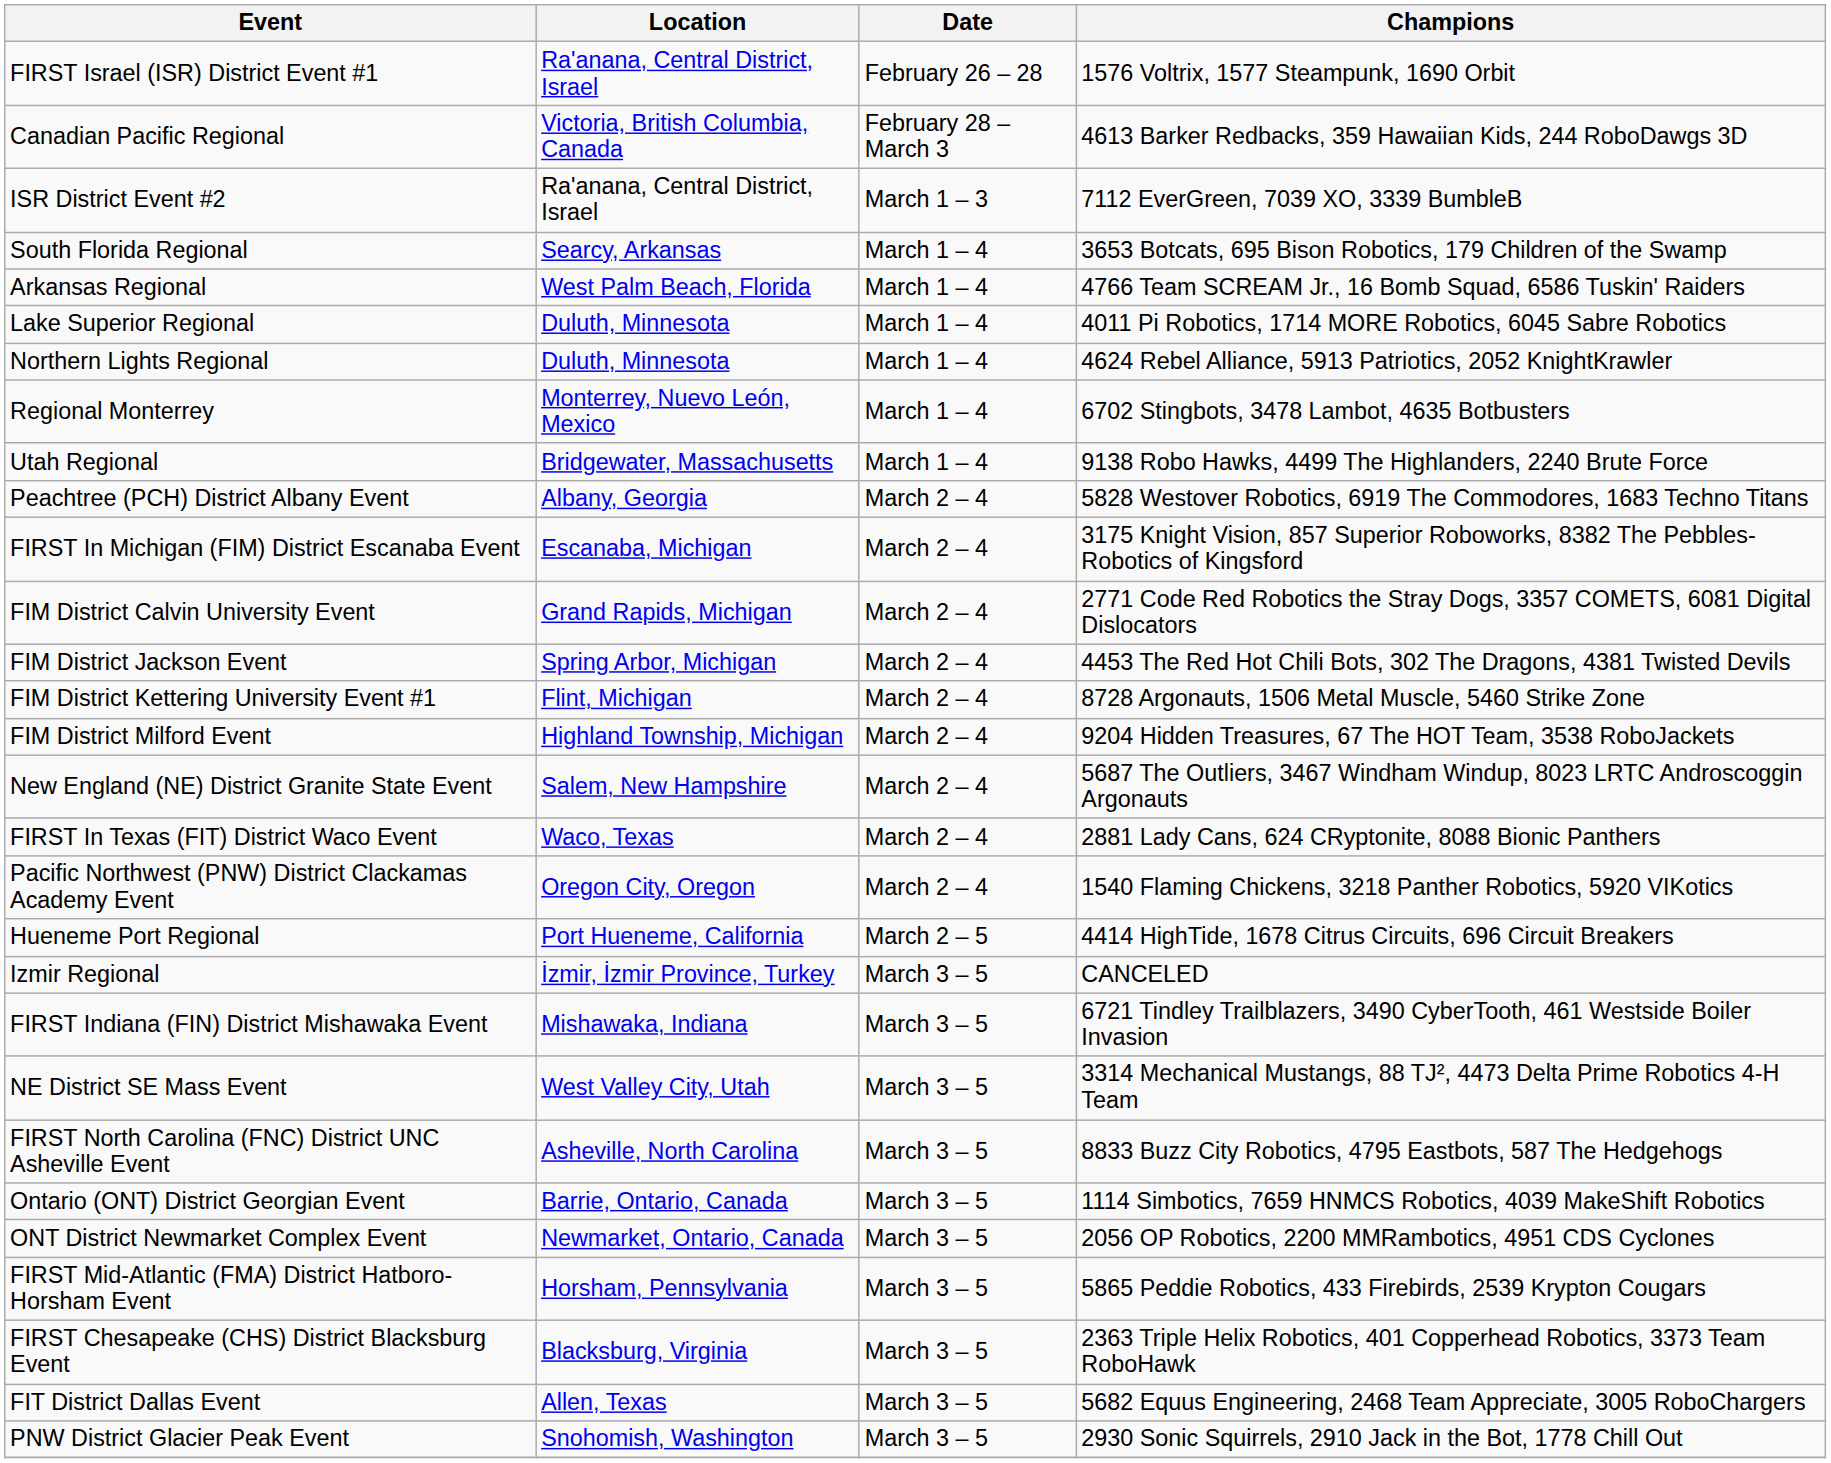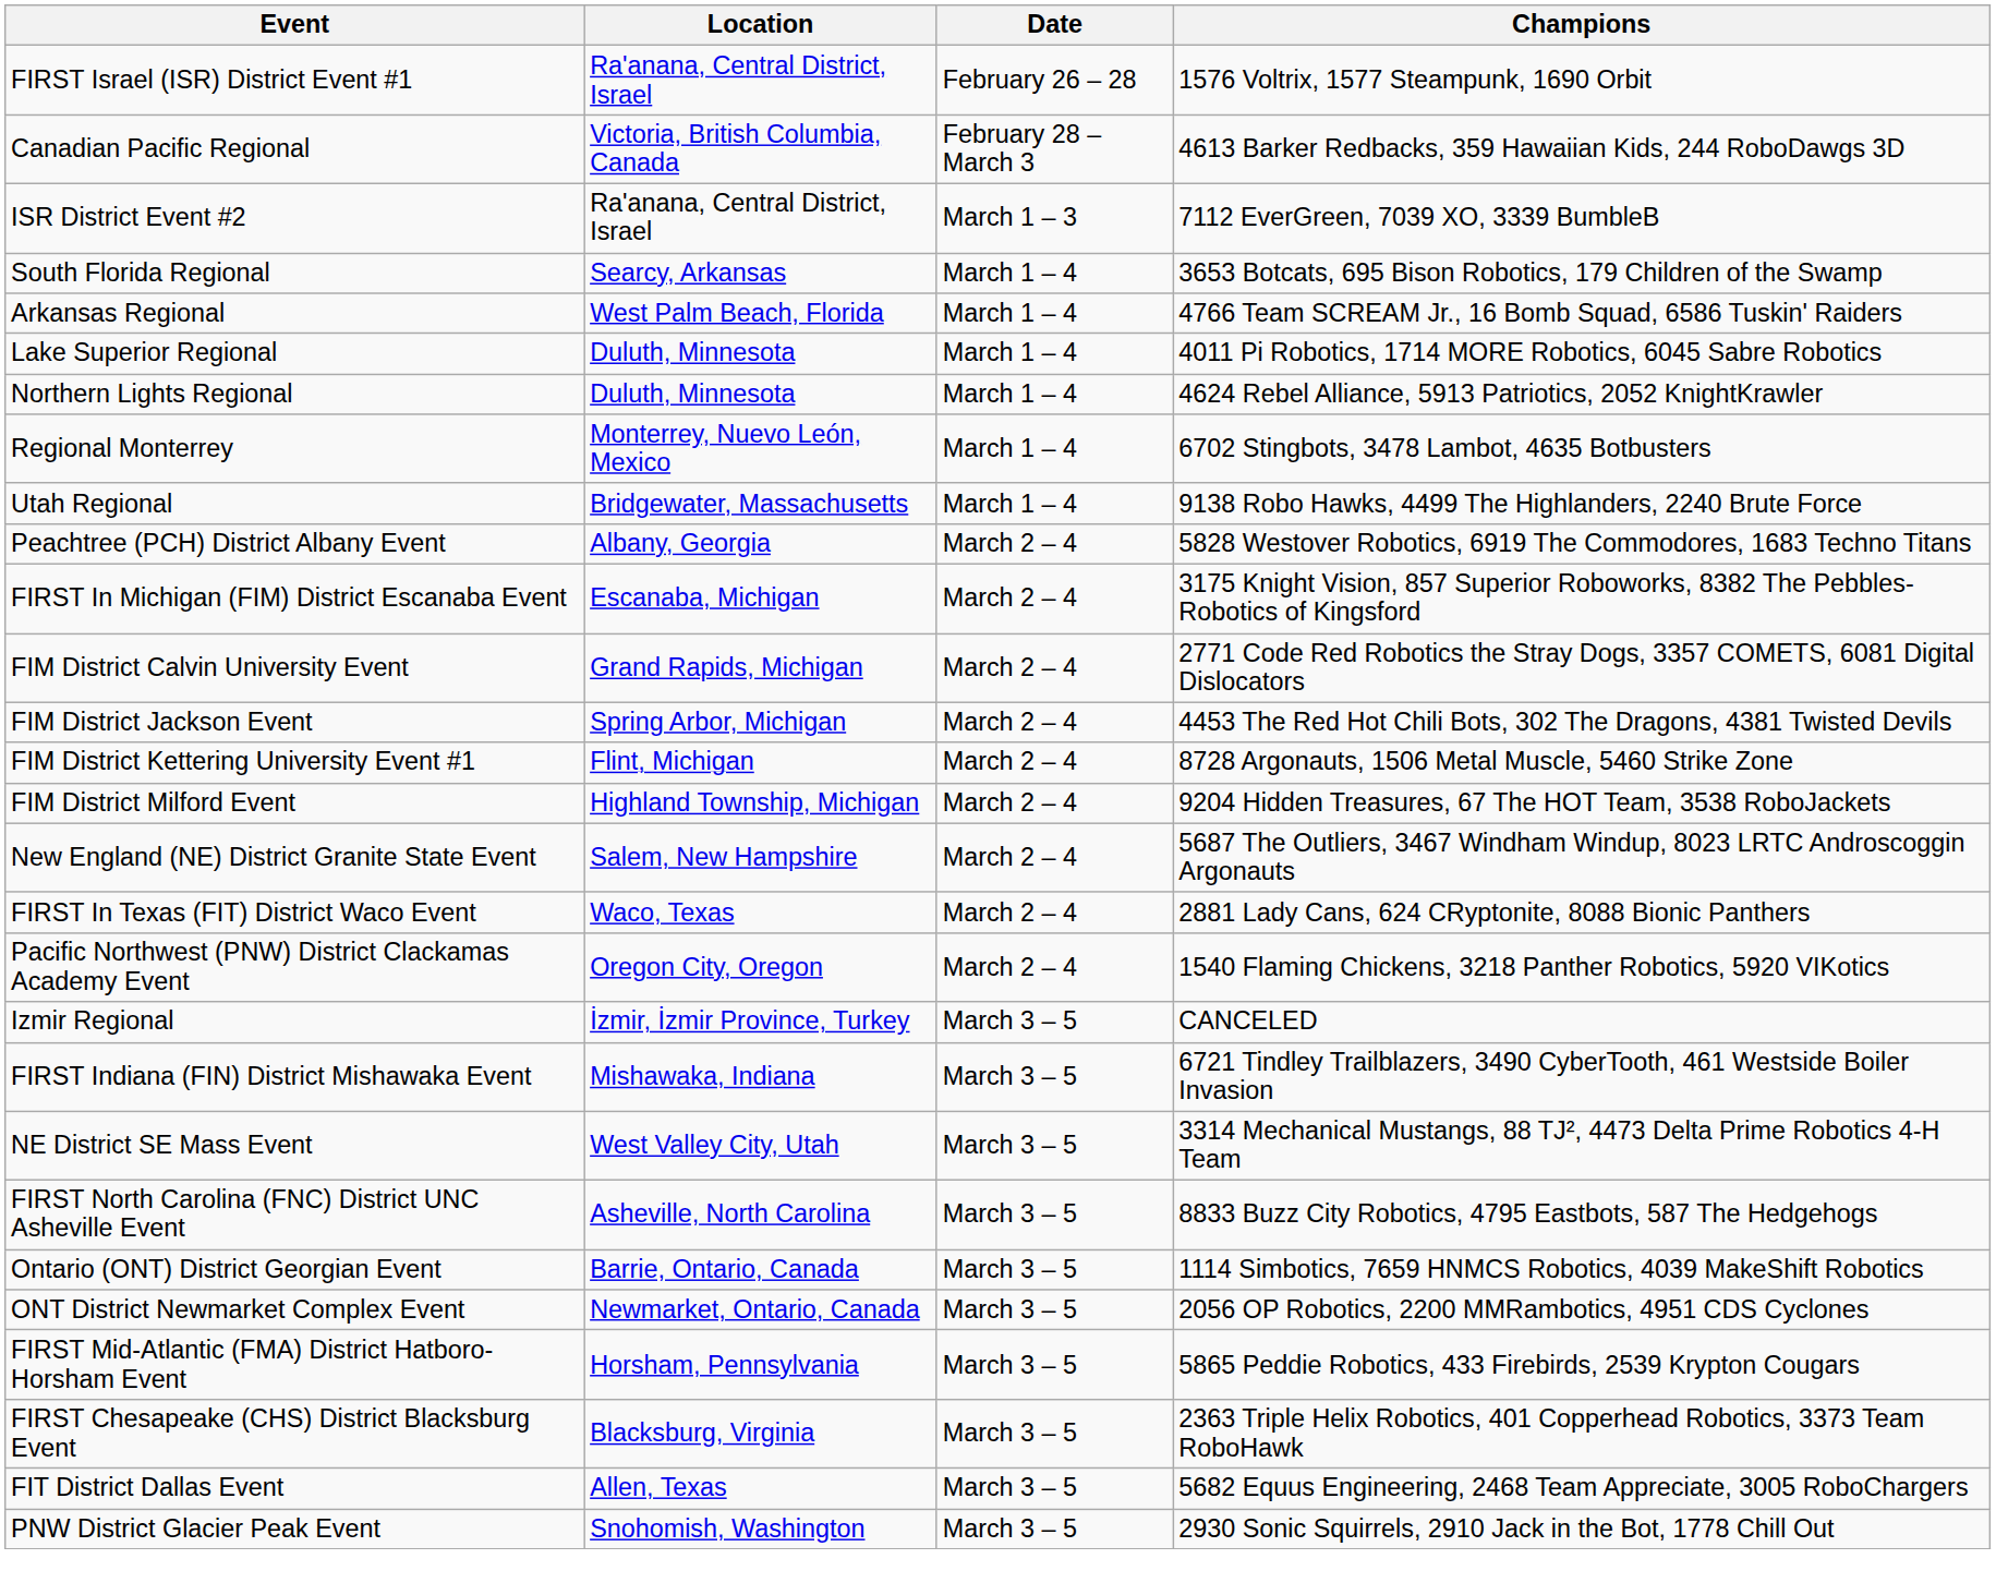- row: Hueneme Port Regional | Port Hueneme, California | March 2 – 5 | 4414 HighTide, 1678 Citrus Circuits, 696 Circuit Breakers
